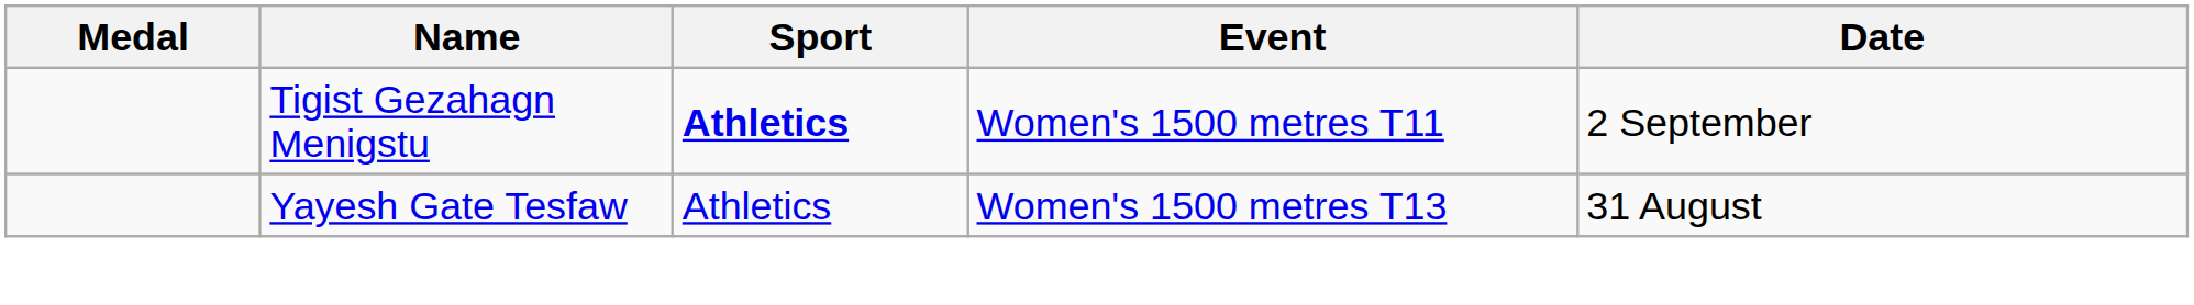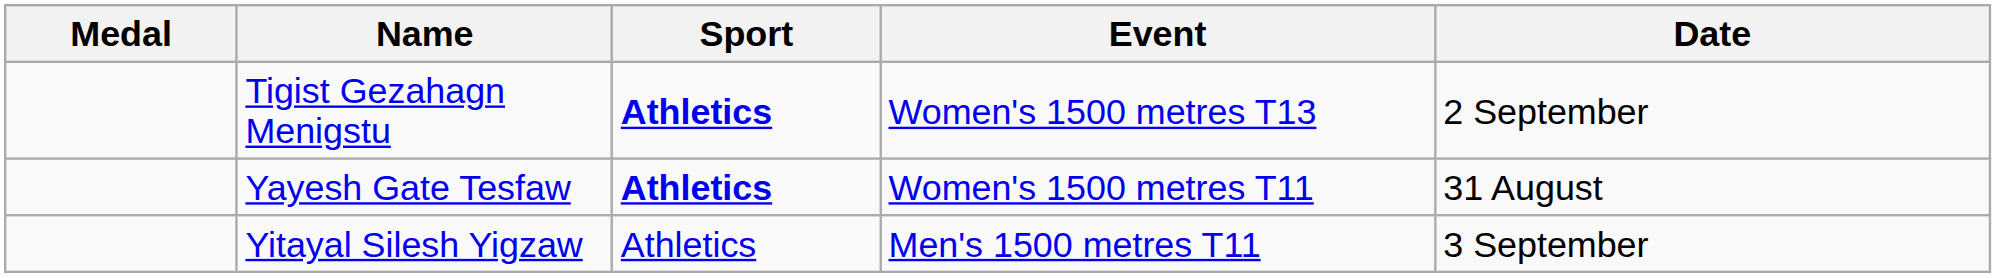Tigist Gezahagn Menigstu | Event: Women's 1500 metres T11 -> Women's 1500 metres T13
Yayesh Gate Tesfaw | Sport: normal -> bold
Yayesh Gate Tesfaw | Event: Women's 1500 metres T13 -> Women's 1500 metres T11
+ row: Yitayal Silesh Yigzaw | Athletics | Men's 1500 metres T11 | 3 September
